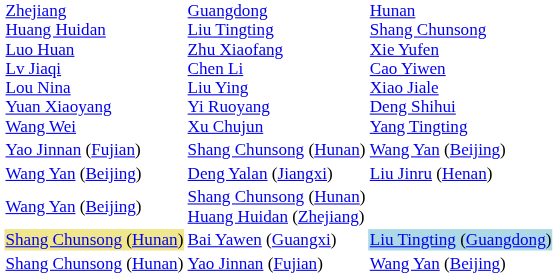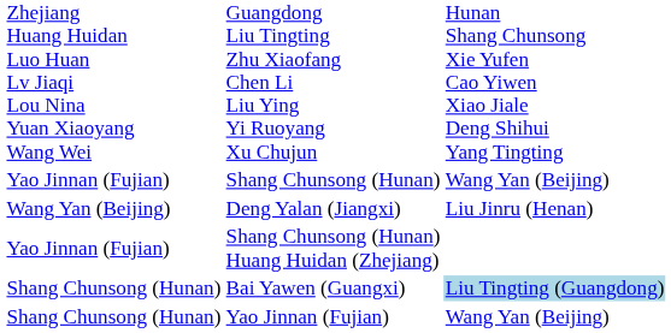Shang Chunsong (Hunan) Huang Huidan (Zhejiang) | column 2: Wang Yan (Beijing) -> Yao Jinnan (Fujian)
Bai Yawen (Guangxi) | column 2: khaki background -> no background
